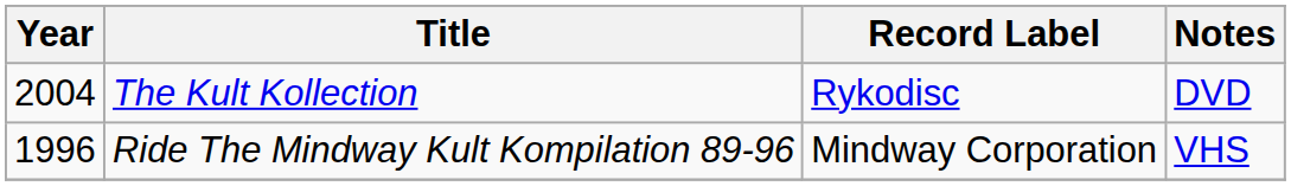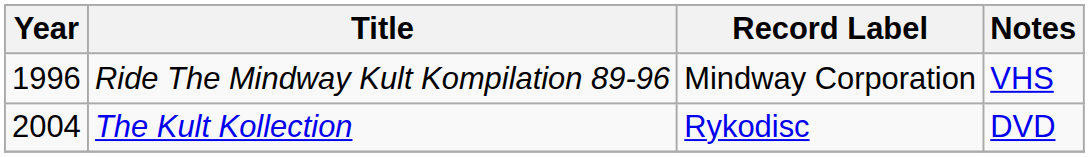rows swapped: Ride The Mindway Kult Kompilation 89-96 <-> The Kult Kollection
